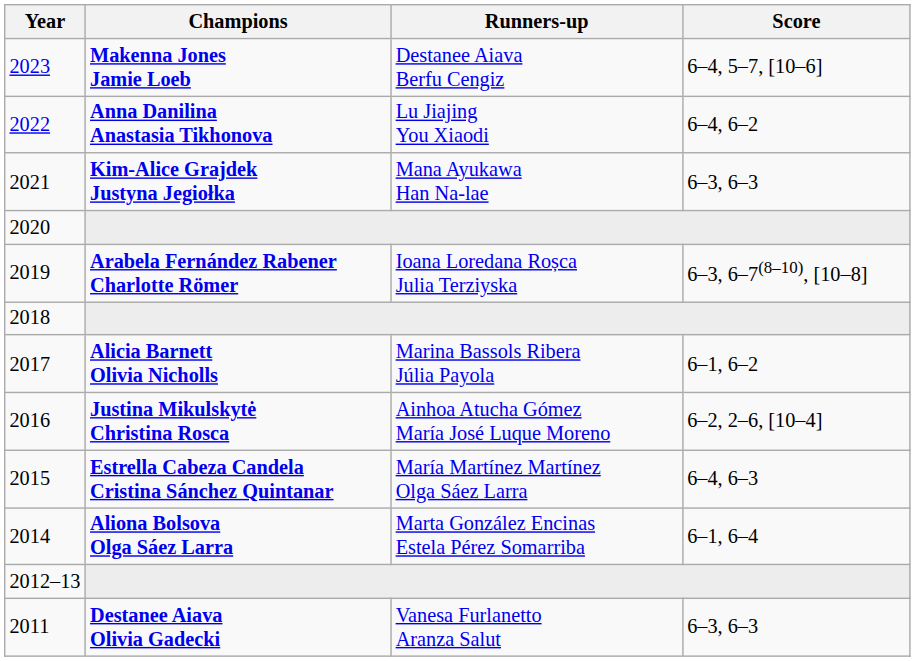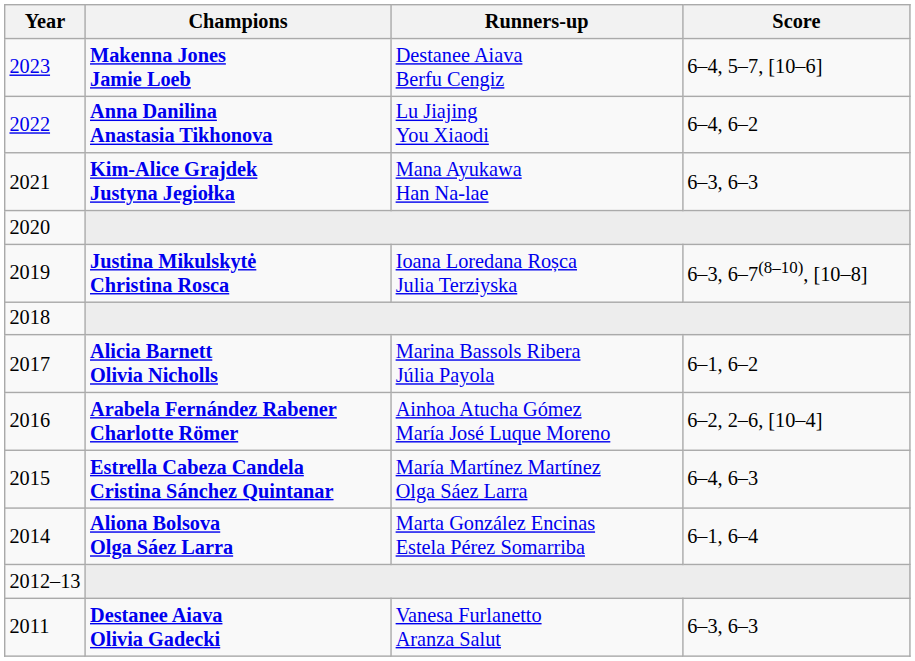2019 | Champions: Arabela Fernández Rabener Charlotte Römer -> Justina Mikulskytė Christina Rosca
2016 | Champions: Justina Mikulskytė Christina Rosca -> Arabela Fernández Rabener Charlotte Römer
